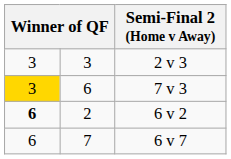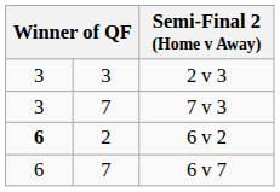7 v 3 | column 1: gold background -> no background
7 v 3 | column 2: 6 -> 7
